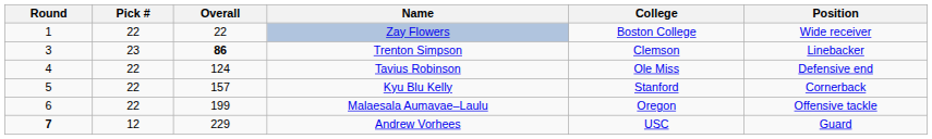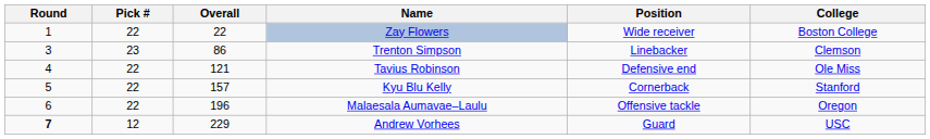columns swapped: Position <-> College
Trenton Simpson | Overall: bold -> normal
Tavius Robinson | Overall: 124 -> 121
Malaesala Aumavae–Laulu | Overall: 199 -> 196
